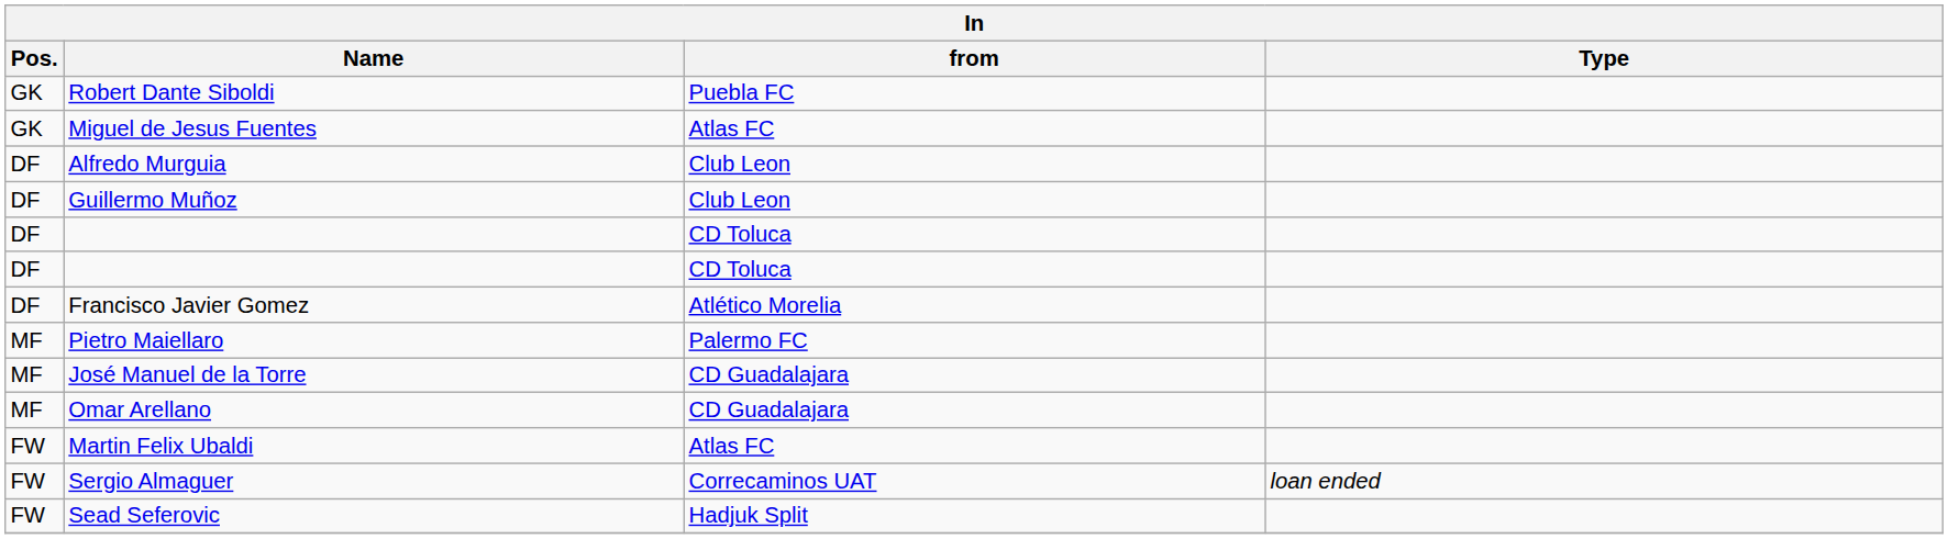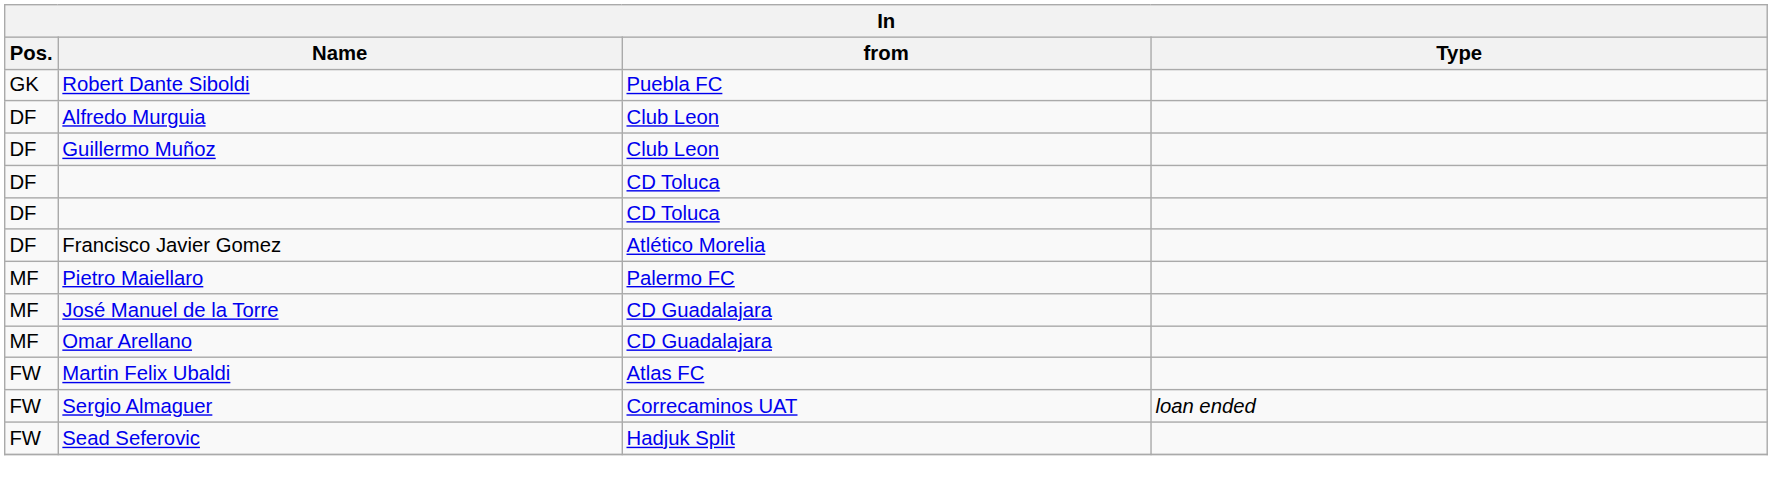- row: GK | Miguel de Jesus Fuentes | Atlas FC
